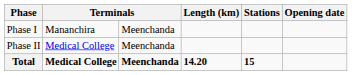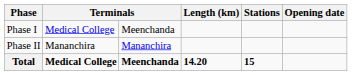Phase I | column 2: Mananchira -> Medical College
Phase II | column 2: Medical College -> Mananchira
Phase II | column 3: Meenchanda -> Mananchira
